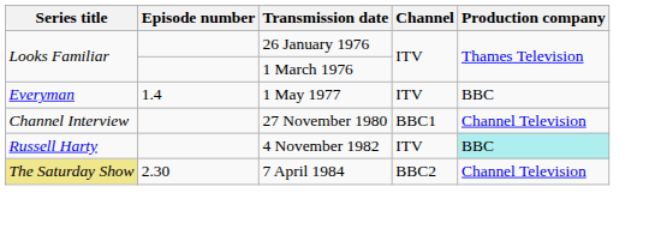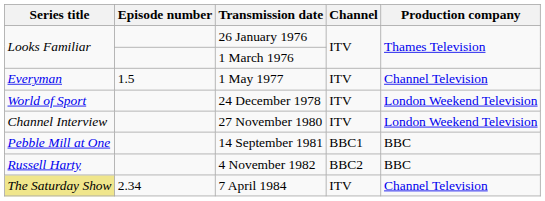1 May 1977 | Episode number: 1.4 -> 1.5
1 May 1977 | Production company: BBC -> Channel Television
+ row: World of Sport | 24 December 1978 | ITV | London Weekend Television
27 November 1980 | Channel: BBC1 -> ITV
27 November 1980 | Production company: Channel Television -> London Weekend Television
+ row: Pebble Mill at One | 14 September 1981 | BBC1 | BBC
4 November 1982 | Channel: ITV -> BBC2
4 November 1982 | Production company: paleturquoise background -> no background
7 April 1984 | Episode number: 2.30 -> 2.34
7 April 1984 | Channel: BBC2 -> ITV
